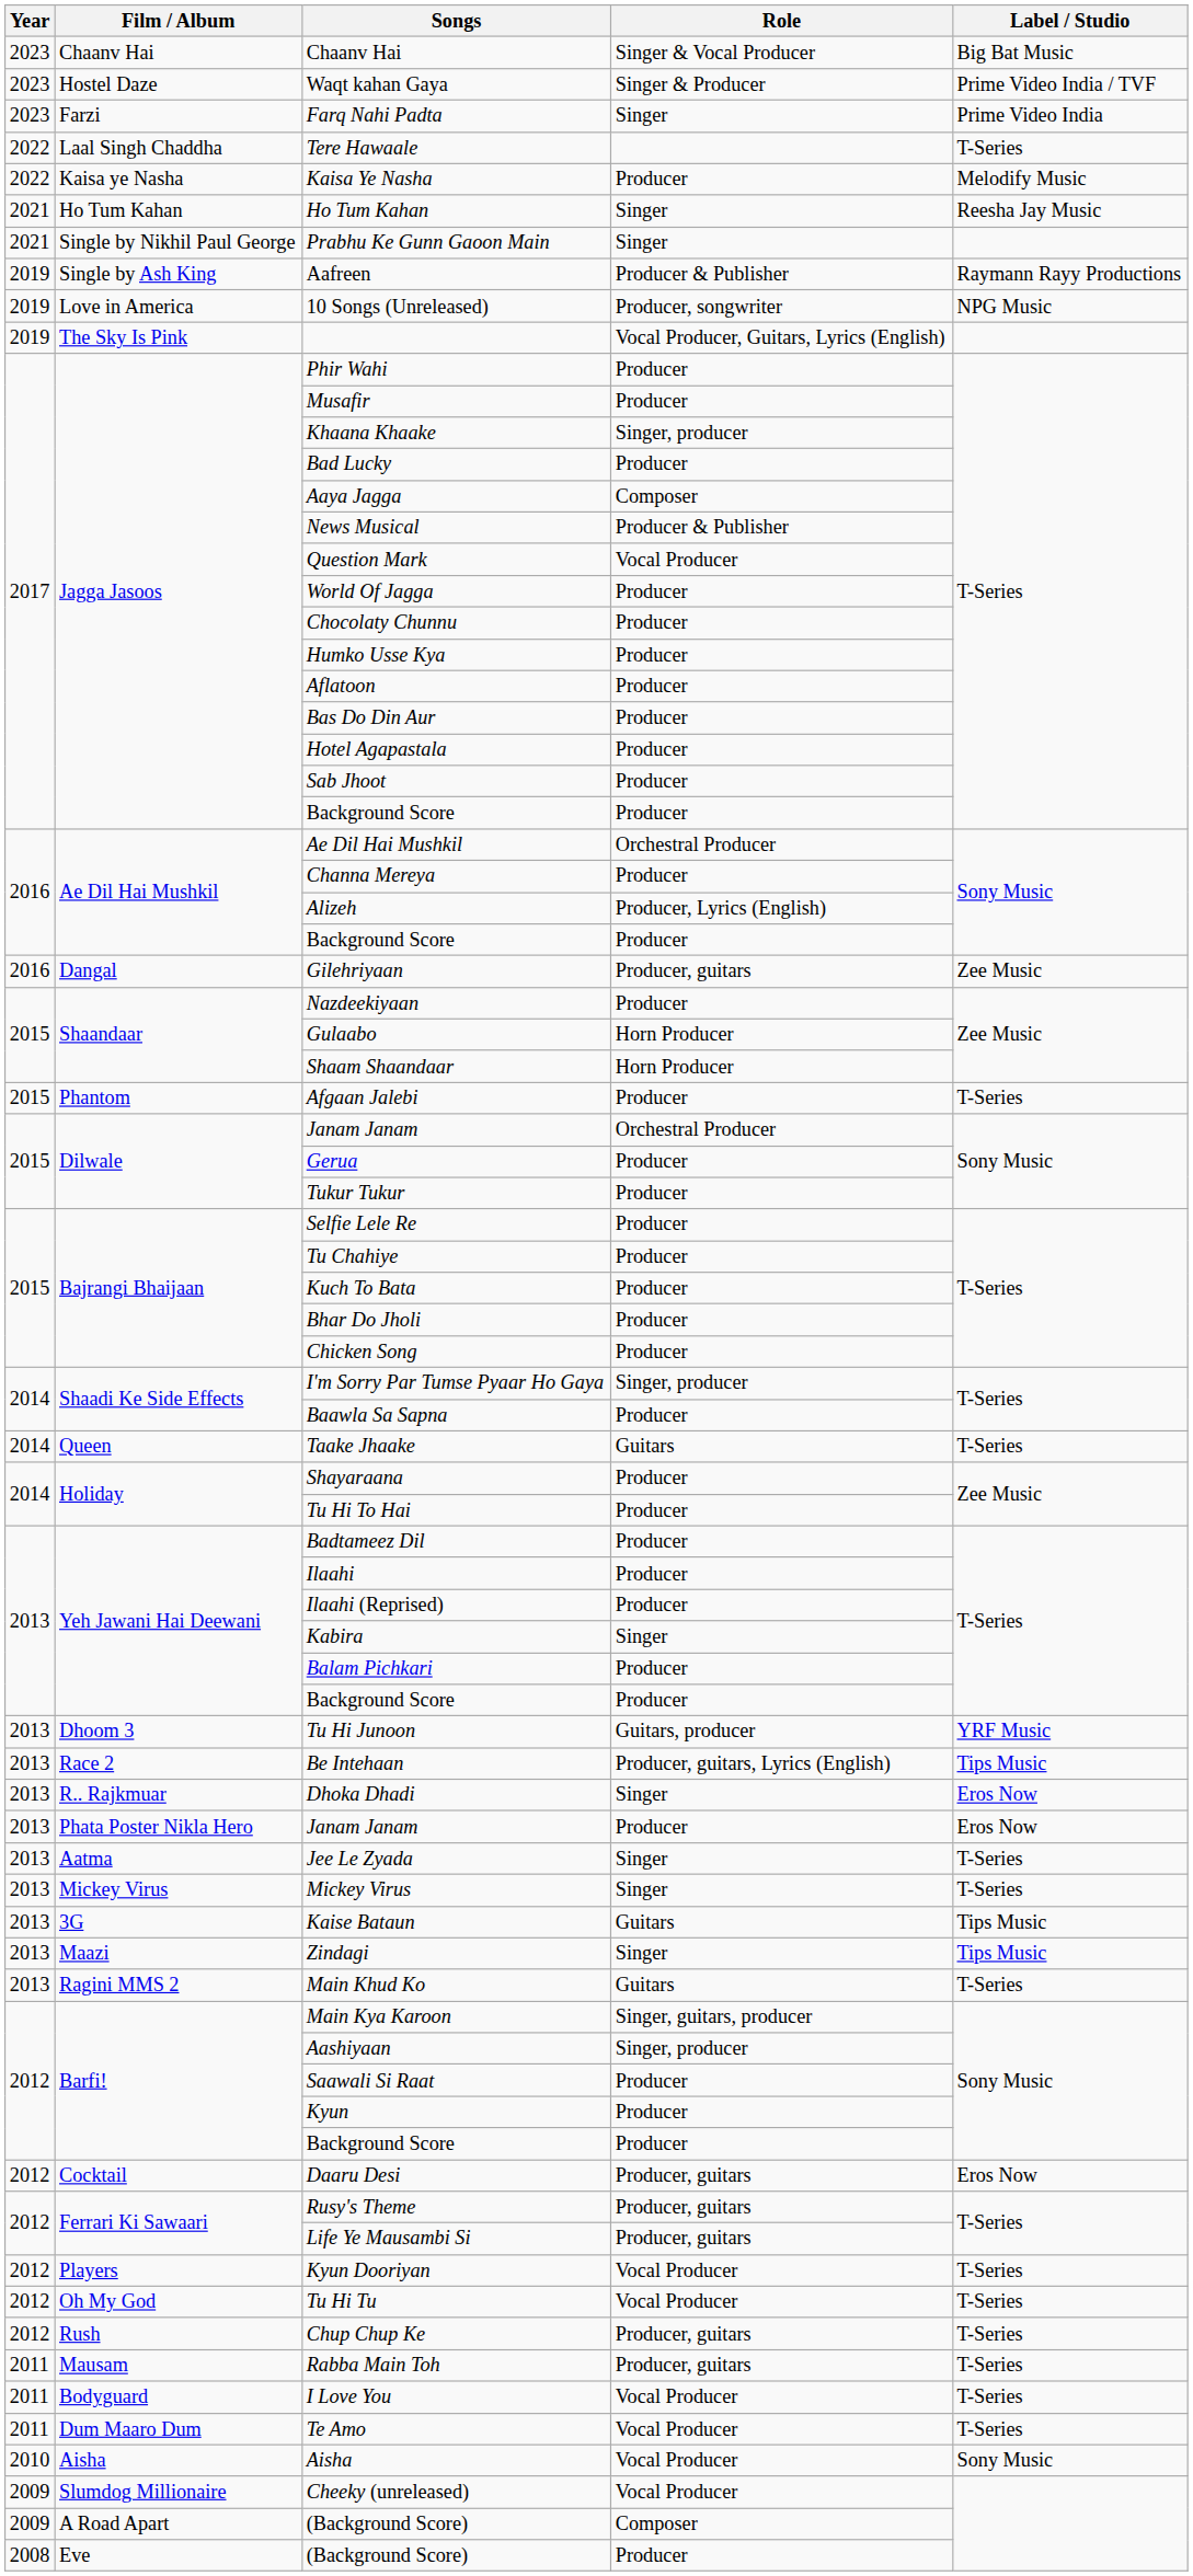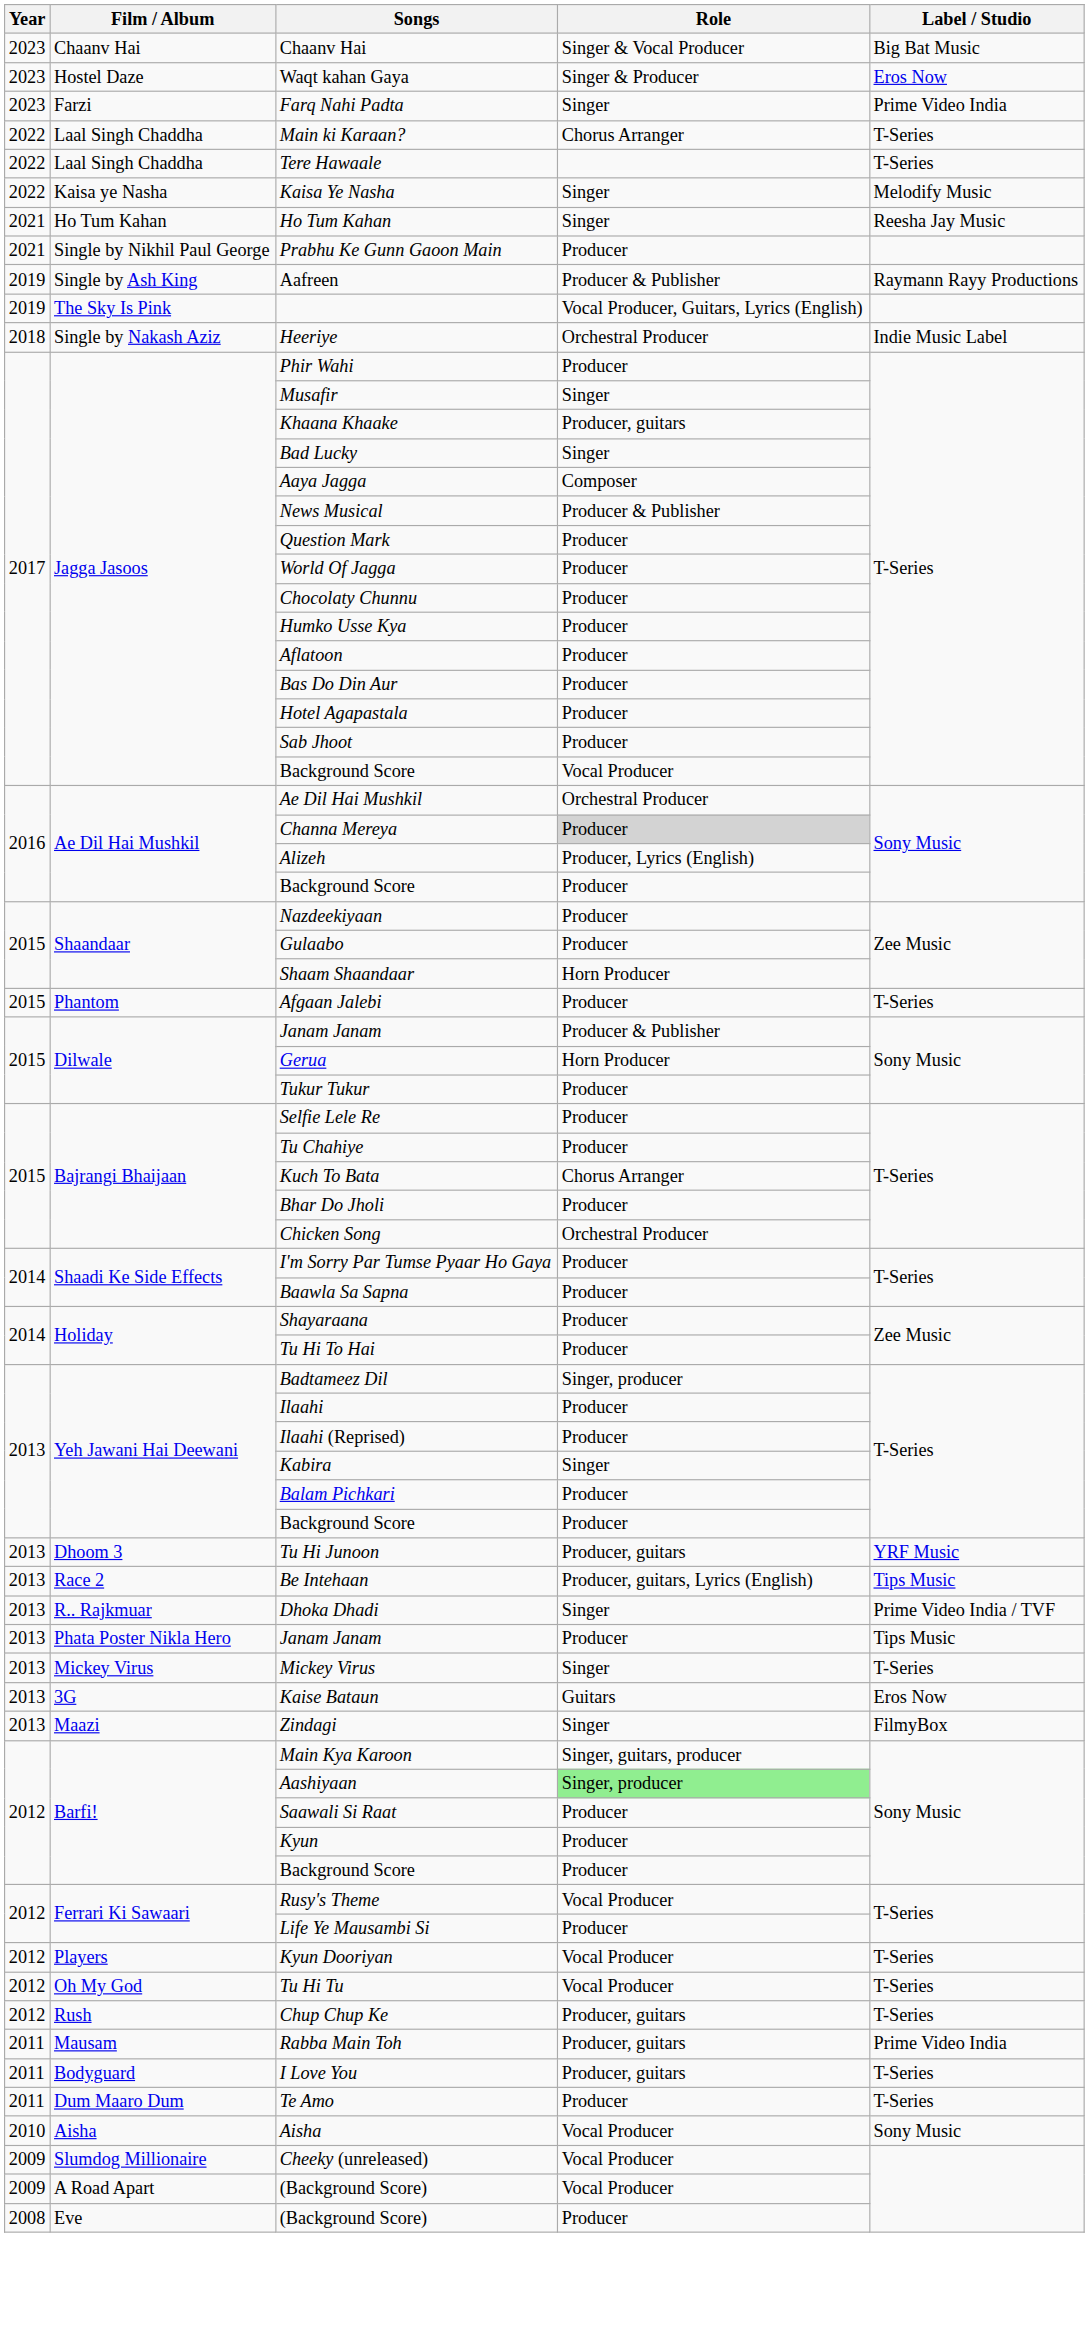Waqt kahan Gaya | Label / Studio: Prime Video India / TVF -> Eros Now
+ row: 2022 | Laal Singh Chaddha | Main ki Karaan? | Chorus Arranger | T-Series
Kaisa Ye Nasha | Role: Producer -> Singer
Prabhu Ke Gunn Gaoon Main | Role: Singer -> Producer
- row: 2019 | Love in America | 10 Songs (Unreleased) | Producer, songwriter | NPG Music
+ row: 2018 | Single by Nakash Aziz | Heeriye | Orchestral Producer | Indie Music Label
Musafir | Role: Producer -> Singer
Khaana Khaake | Role: Singer, producer -> Producer, guitars
Bad Lucky | Role: Producer -> Singer
Question Mark | Role: Vocal Producer -> Producer
Jagga Jasoos / Background Score | Role: Producer -> Vocal Producer
Channa Mereya | Role: no background -> lightgrey background
- row: 2016 | Dangal | Gilehriyaan | Producer, guitars | Zee Music
Gulaabo | Role: Horn Producer -> Producer
Dilwale / Janam Janam | Role: Orchestral Producer -> Producer & Publisher
Gerua | Role: Producer -> Horn Producer
Kuch To Bata | Role: Producer -> Chorus Arranger
Chicken Song | Role: Producer -> Orchestral Producer
I'm Sorry Par Tumse Pyaar Ho Gaya | Role: Singer, producer -> Producer
- row: 2014 | Queen | Taake Jhaake | Guitars | T-Series
Badtameez Dil | Role: Producer -> Singer, producer
Tu Hi Junoon | Role: Guitars, producer -> Producer, guitars
Dhoka Dhadi | Label / Studio: Eros Now -> Prime Video India / TVF
Phata Poster Nikla Hero / Janam Janam | Label / Studio: Eros Now -> Tips Music
- row: 2013 | Aatma | Jee Le Zyada | Singer | T-Series
Kaise Bataun | Label / Studio: Tips Music -> Eros Now
Zindagi | Label / Studio: Tips Music -> FilmyBox
- row: 2013 | Ragini MMS 2 | Main Khud Ko | Guitars | T-Series
Aashiyaan | Role: no background -> lightgreen background
- row: 2012 | Cocktail | Daaru Desi | Producer, guitars | Eros Now
Rusy's Theme | Role: Producer, guitars -> Vocal Producer
Life Ye Mausambi Si | Role: Producer, guitars -> Producer
Rabba Main Toh | Label / Studio: T-Series -> Prime Video India
I Love You | Role: Vocal Producer -> Producer, guitars
Te Amo | Role: Vocal Producer -> Producer
A Road Apart / (Background Score) | Role: Composer -> Vocal Producer
